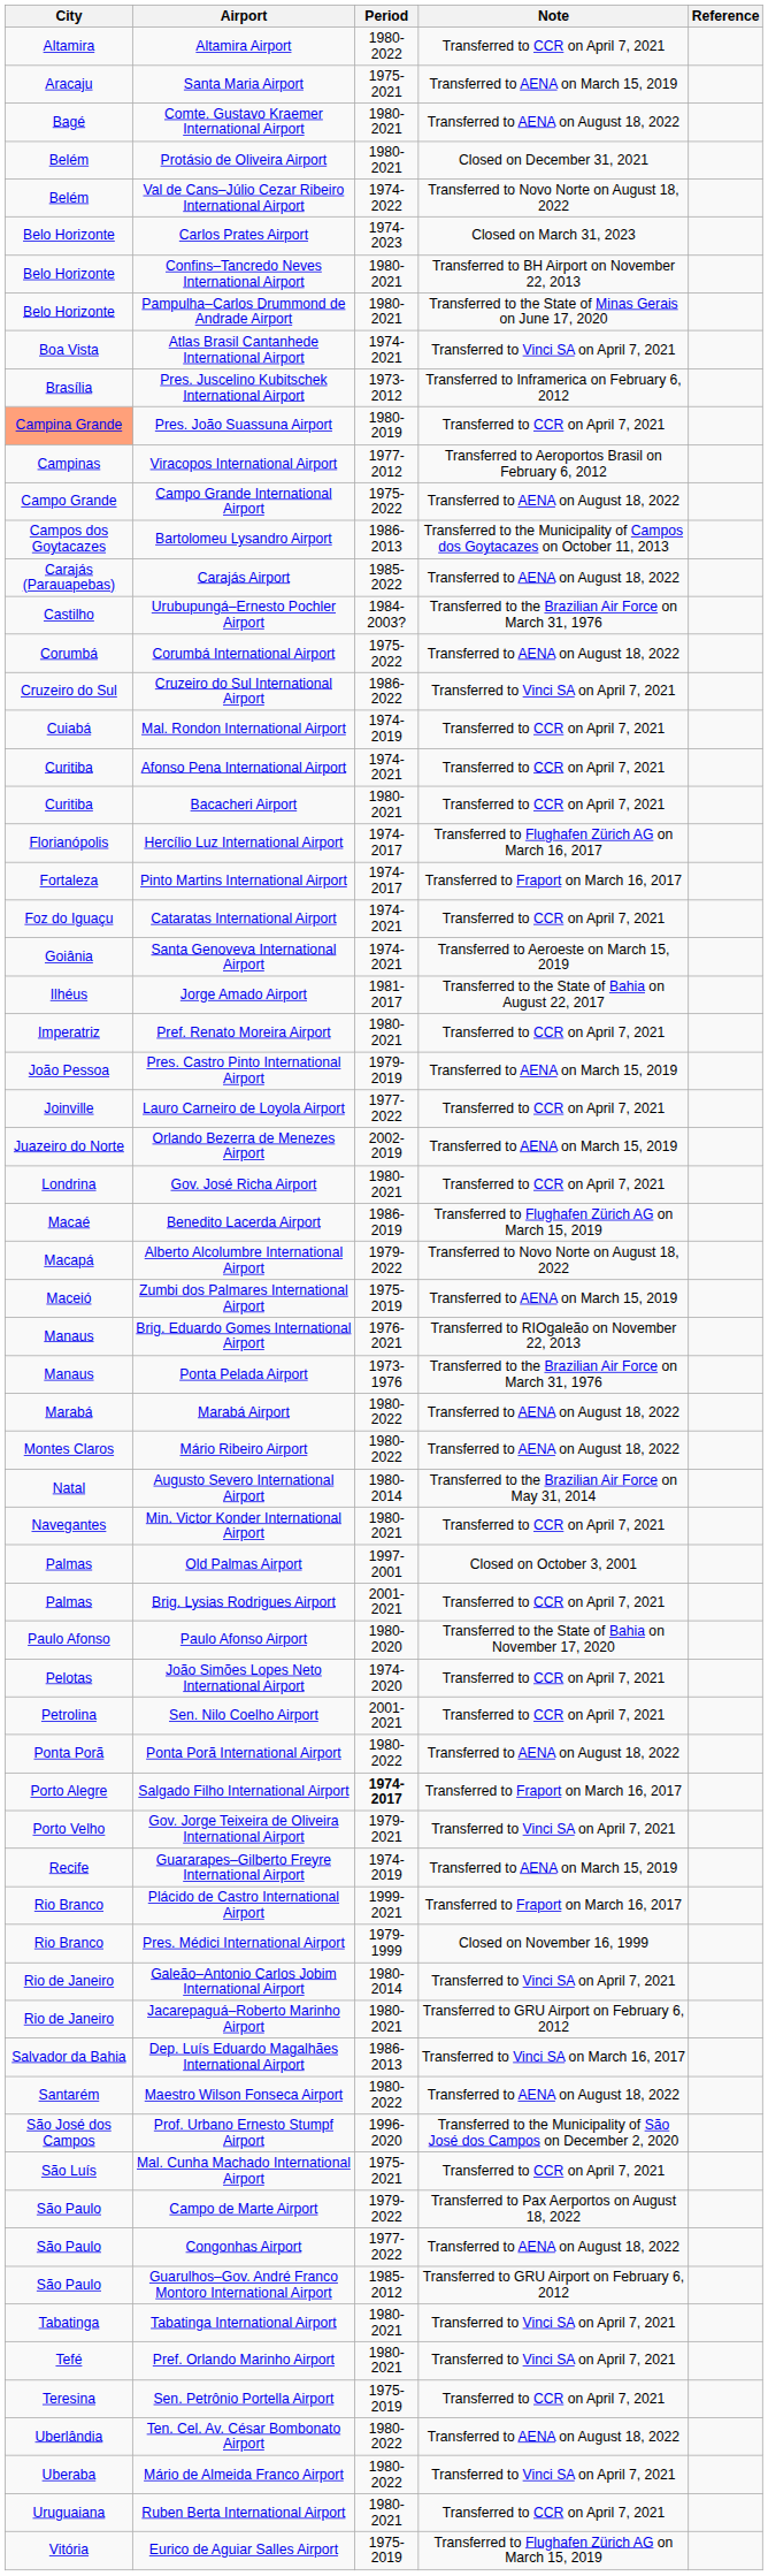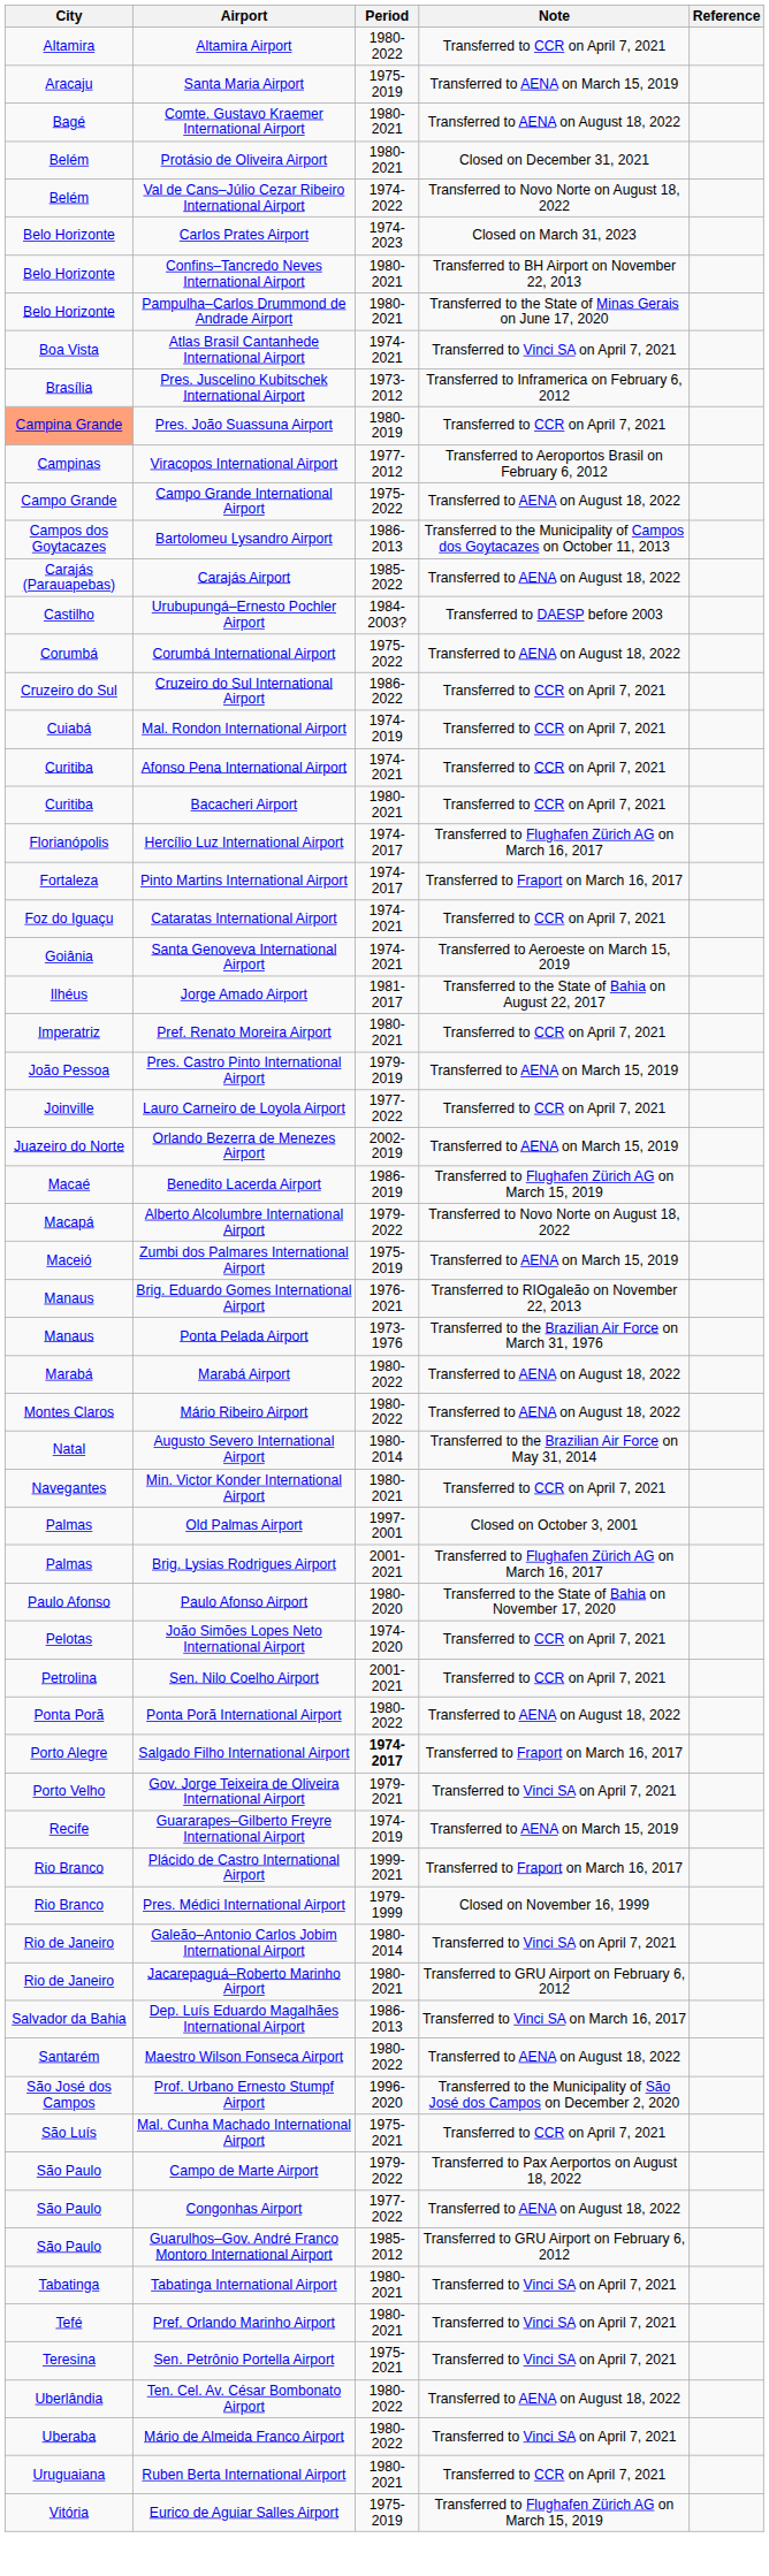Santa Maria Airport | Period: 1975-2021 -> 1975-2019
Urubupungá–Ernesto Pochler Airport | Note: Transferred to the Brazilian Air Force on March 31, 1976 -> Transferred to DAESP before 2003
Cruzeiro do Sul International Airport | Note: Transferred to Vinci SA on April 7, 2021 -> Transferred to CCR on April 7, 2021
- row: Londrina | Gov. José Richa Airport | 1980-2021 | Transferred to CCR on April 7, 2021
Brig. Lysias Rodrigues Airport | Note: Transferred to CCR on April 7, 2021 -> Transferred to Flughafen Zürich AG on March 16, 2017
Sen. Petrônio Portella Airport | Period: 1975-2019 -> 1975-2021
Sen. Petrônio Portella Airport | Note: Transferred to CCR on April 7, 2021 -> Transferred to Vinci SA on April 7, 2021
